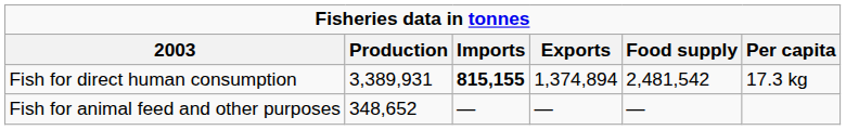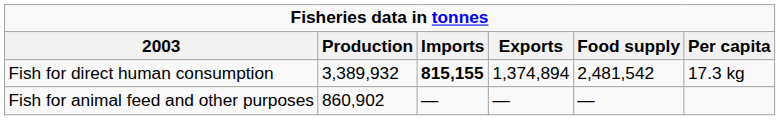Fish for direct human consumption | Production: 3,389,931 -> 3,389,932
Fish for animal feed and other purposes | Production: 348,652 -> 860,902
